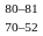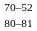rows swapped: 70–52 <-> 80–81
